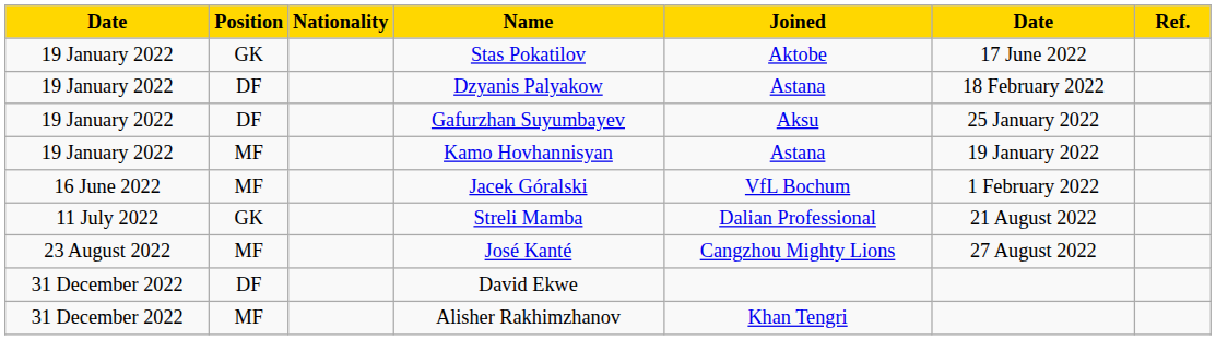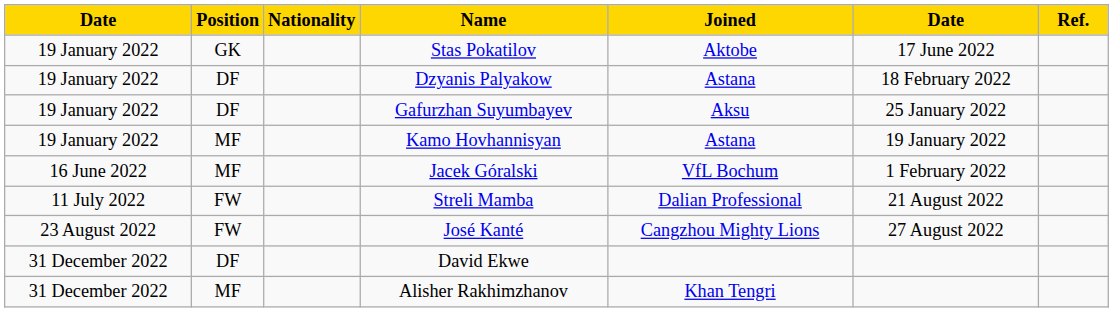Streli Mamba | Position: GK -> FW
José Kanté | Position: MF -> FW
